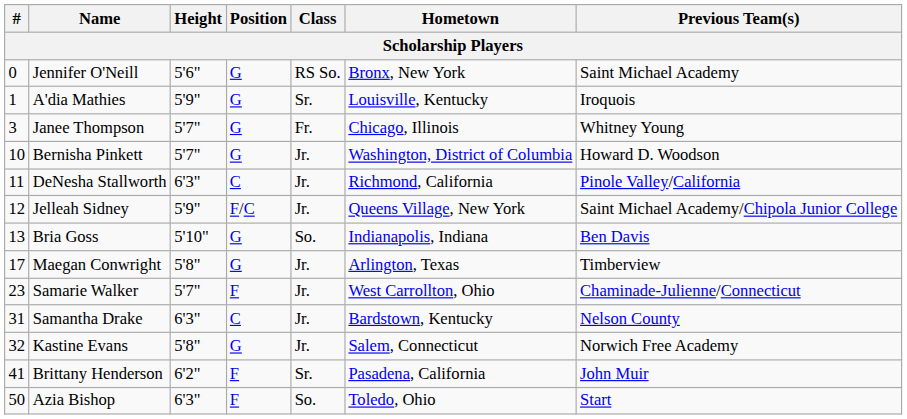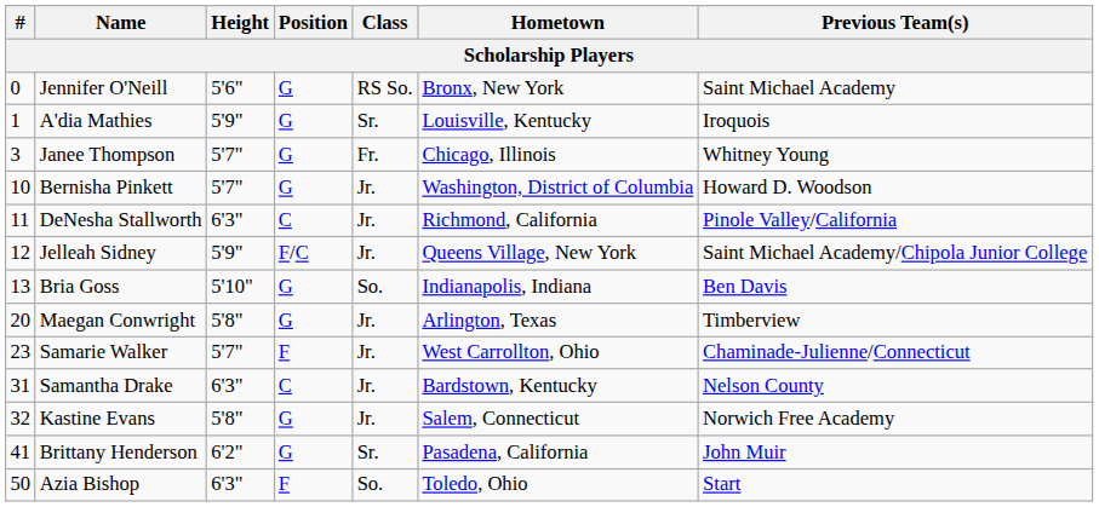Maegan Conwright | #: 17 -> 20
Brittany Henderson | Position: F -> G
